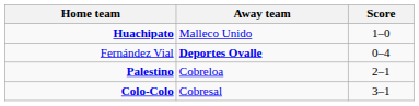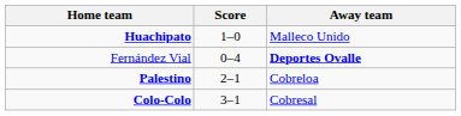columns swapped: Score <-> Away team
